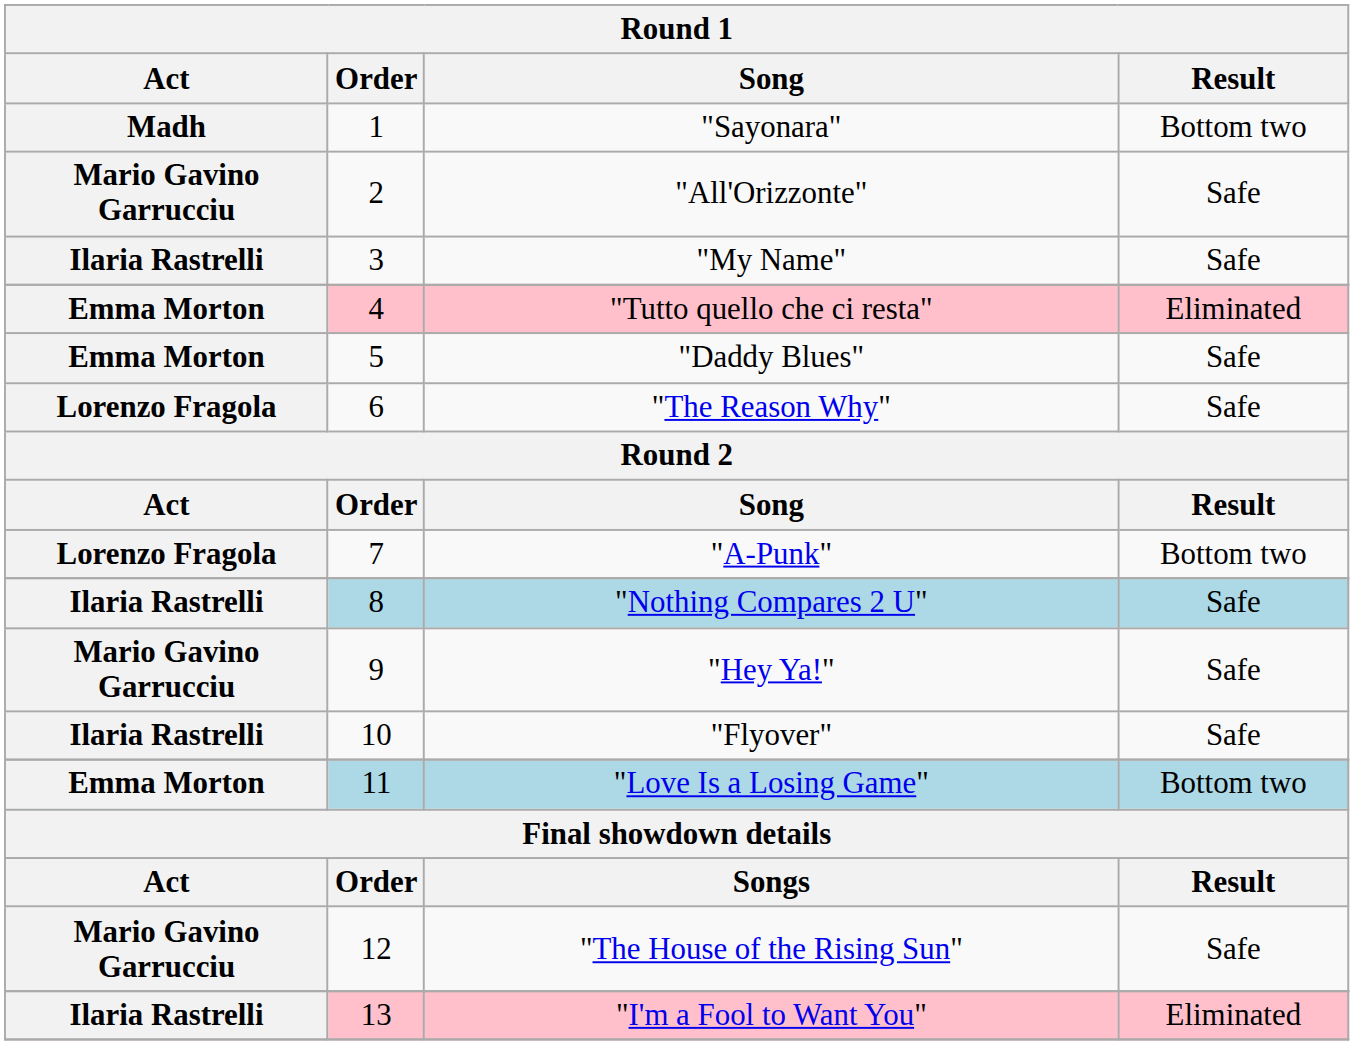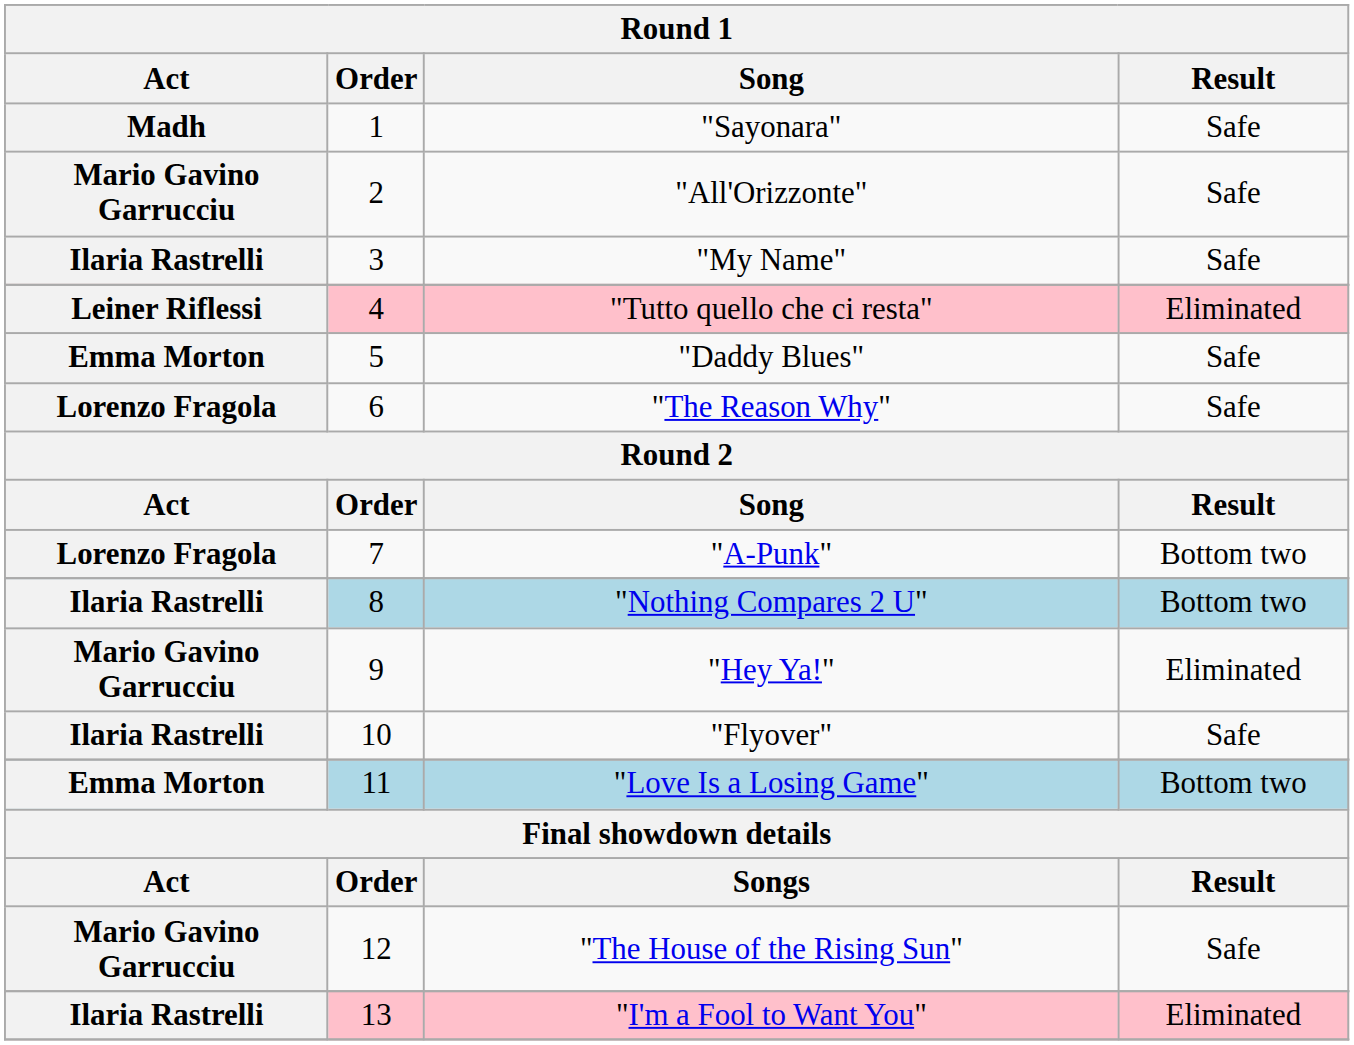"Sayonara" | Result: Bottom two -> Safe
"Tutto quello che ci resta" | Act: Emma Morton -> Leiner Riflessi
"Nothing Compares 2 U" | Result: Safe -> Bottom two
"Hey Ya!" | Result: Safe -> Eliminated
